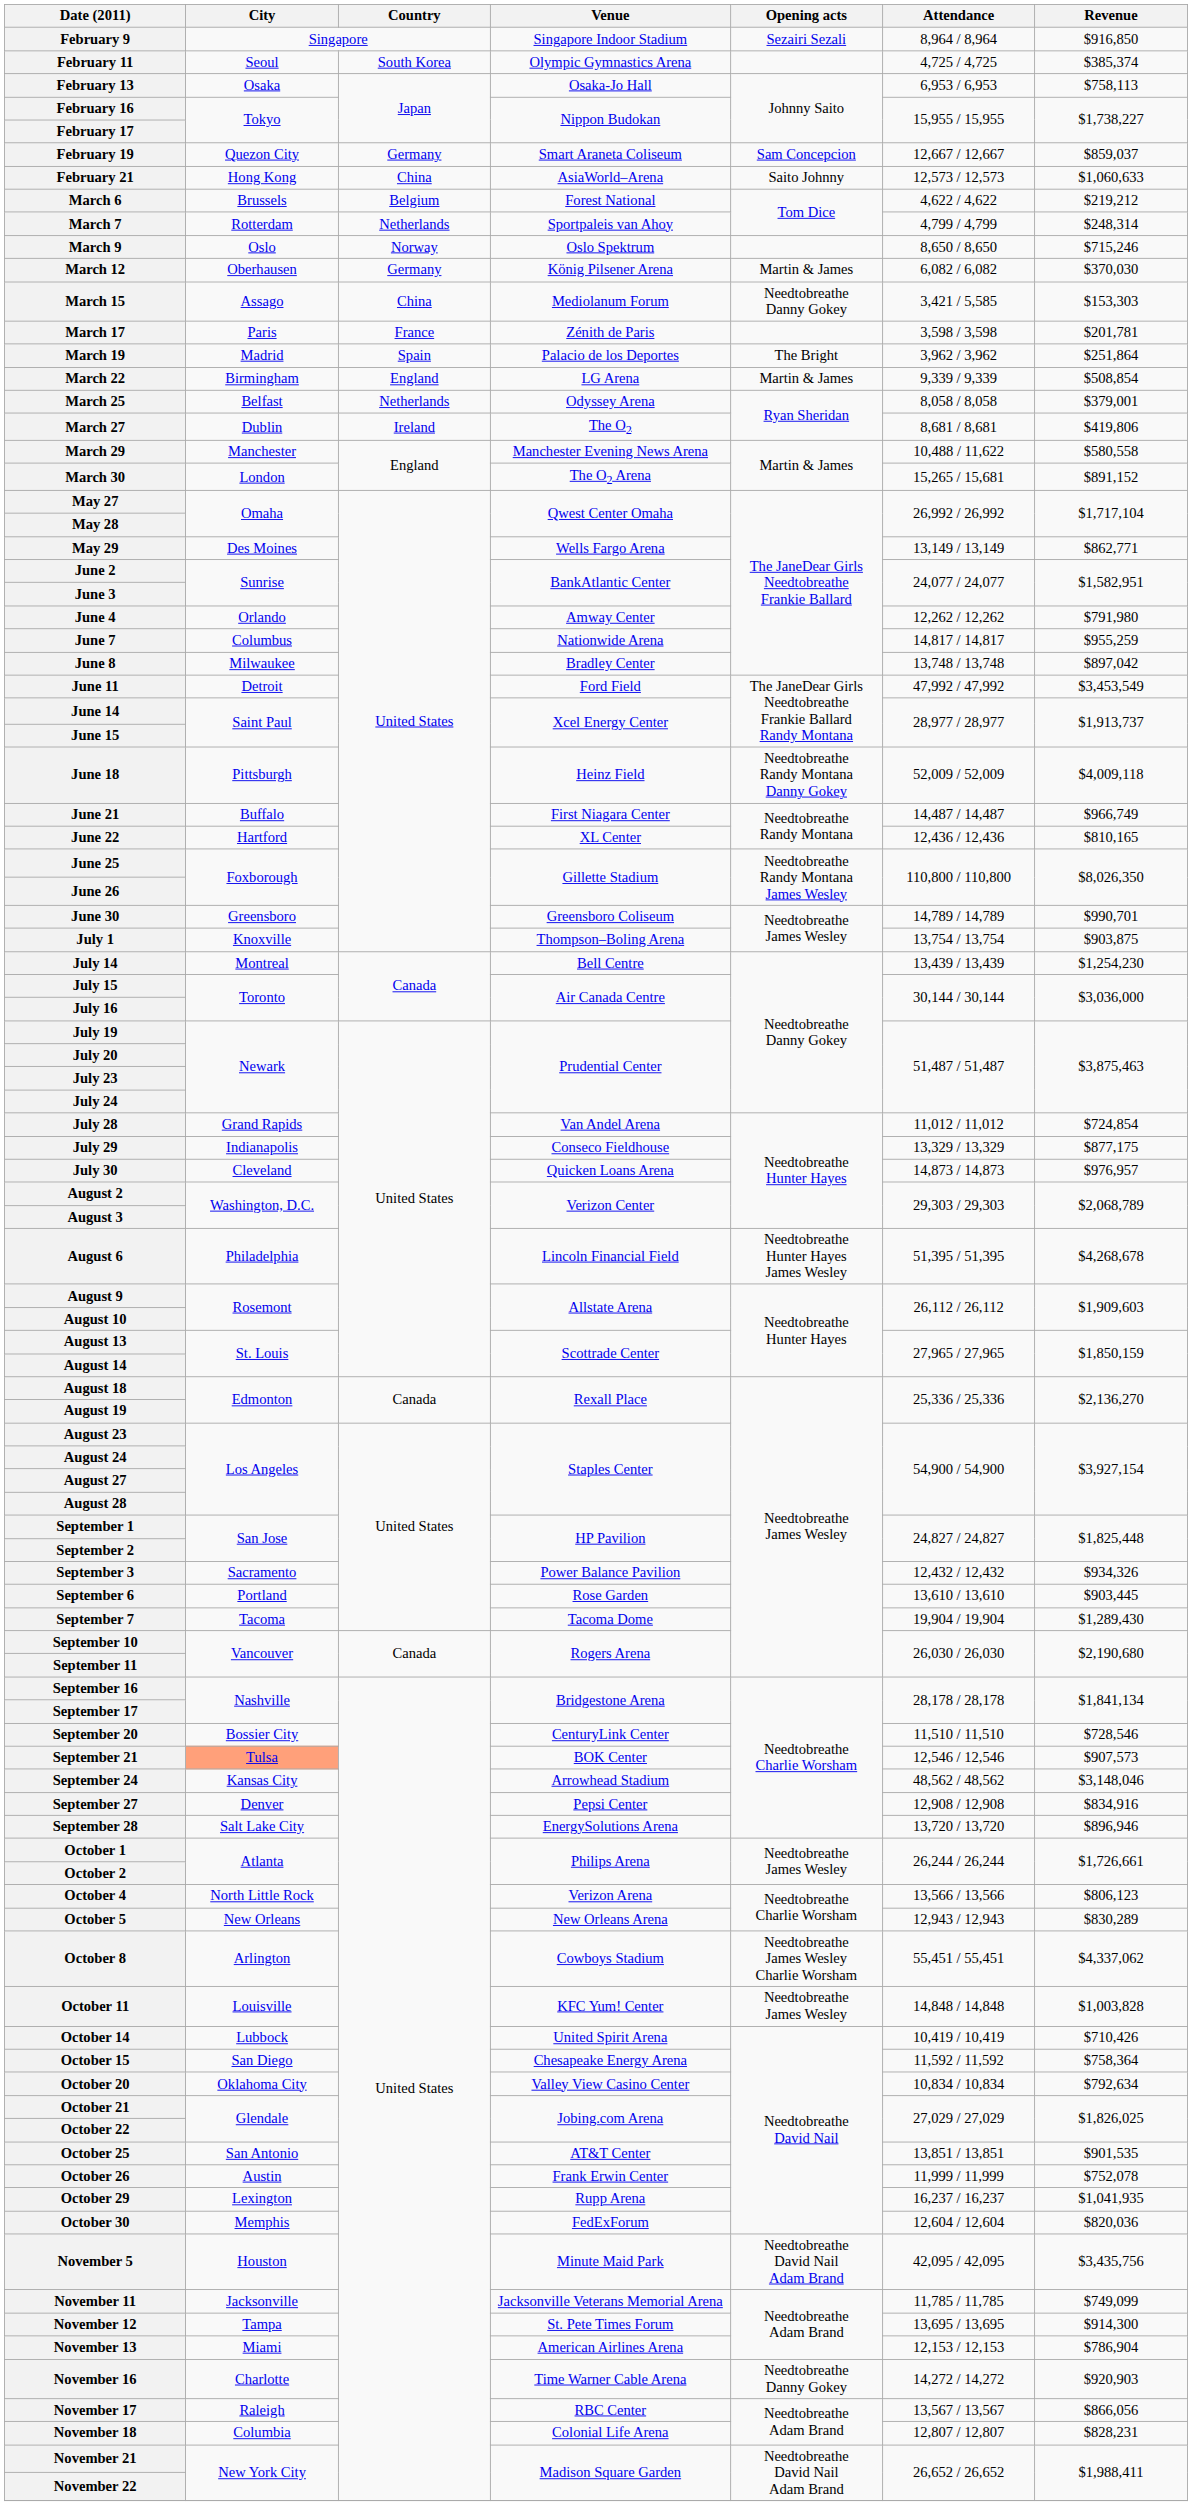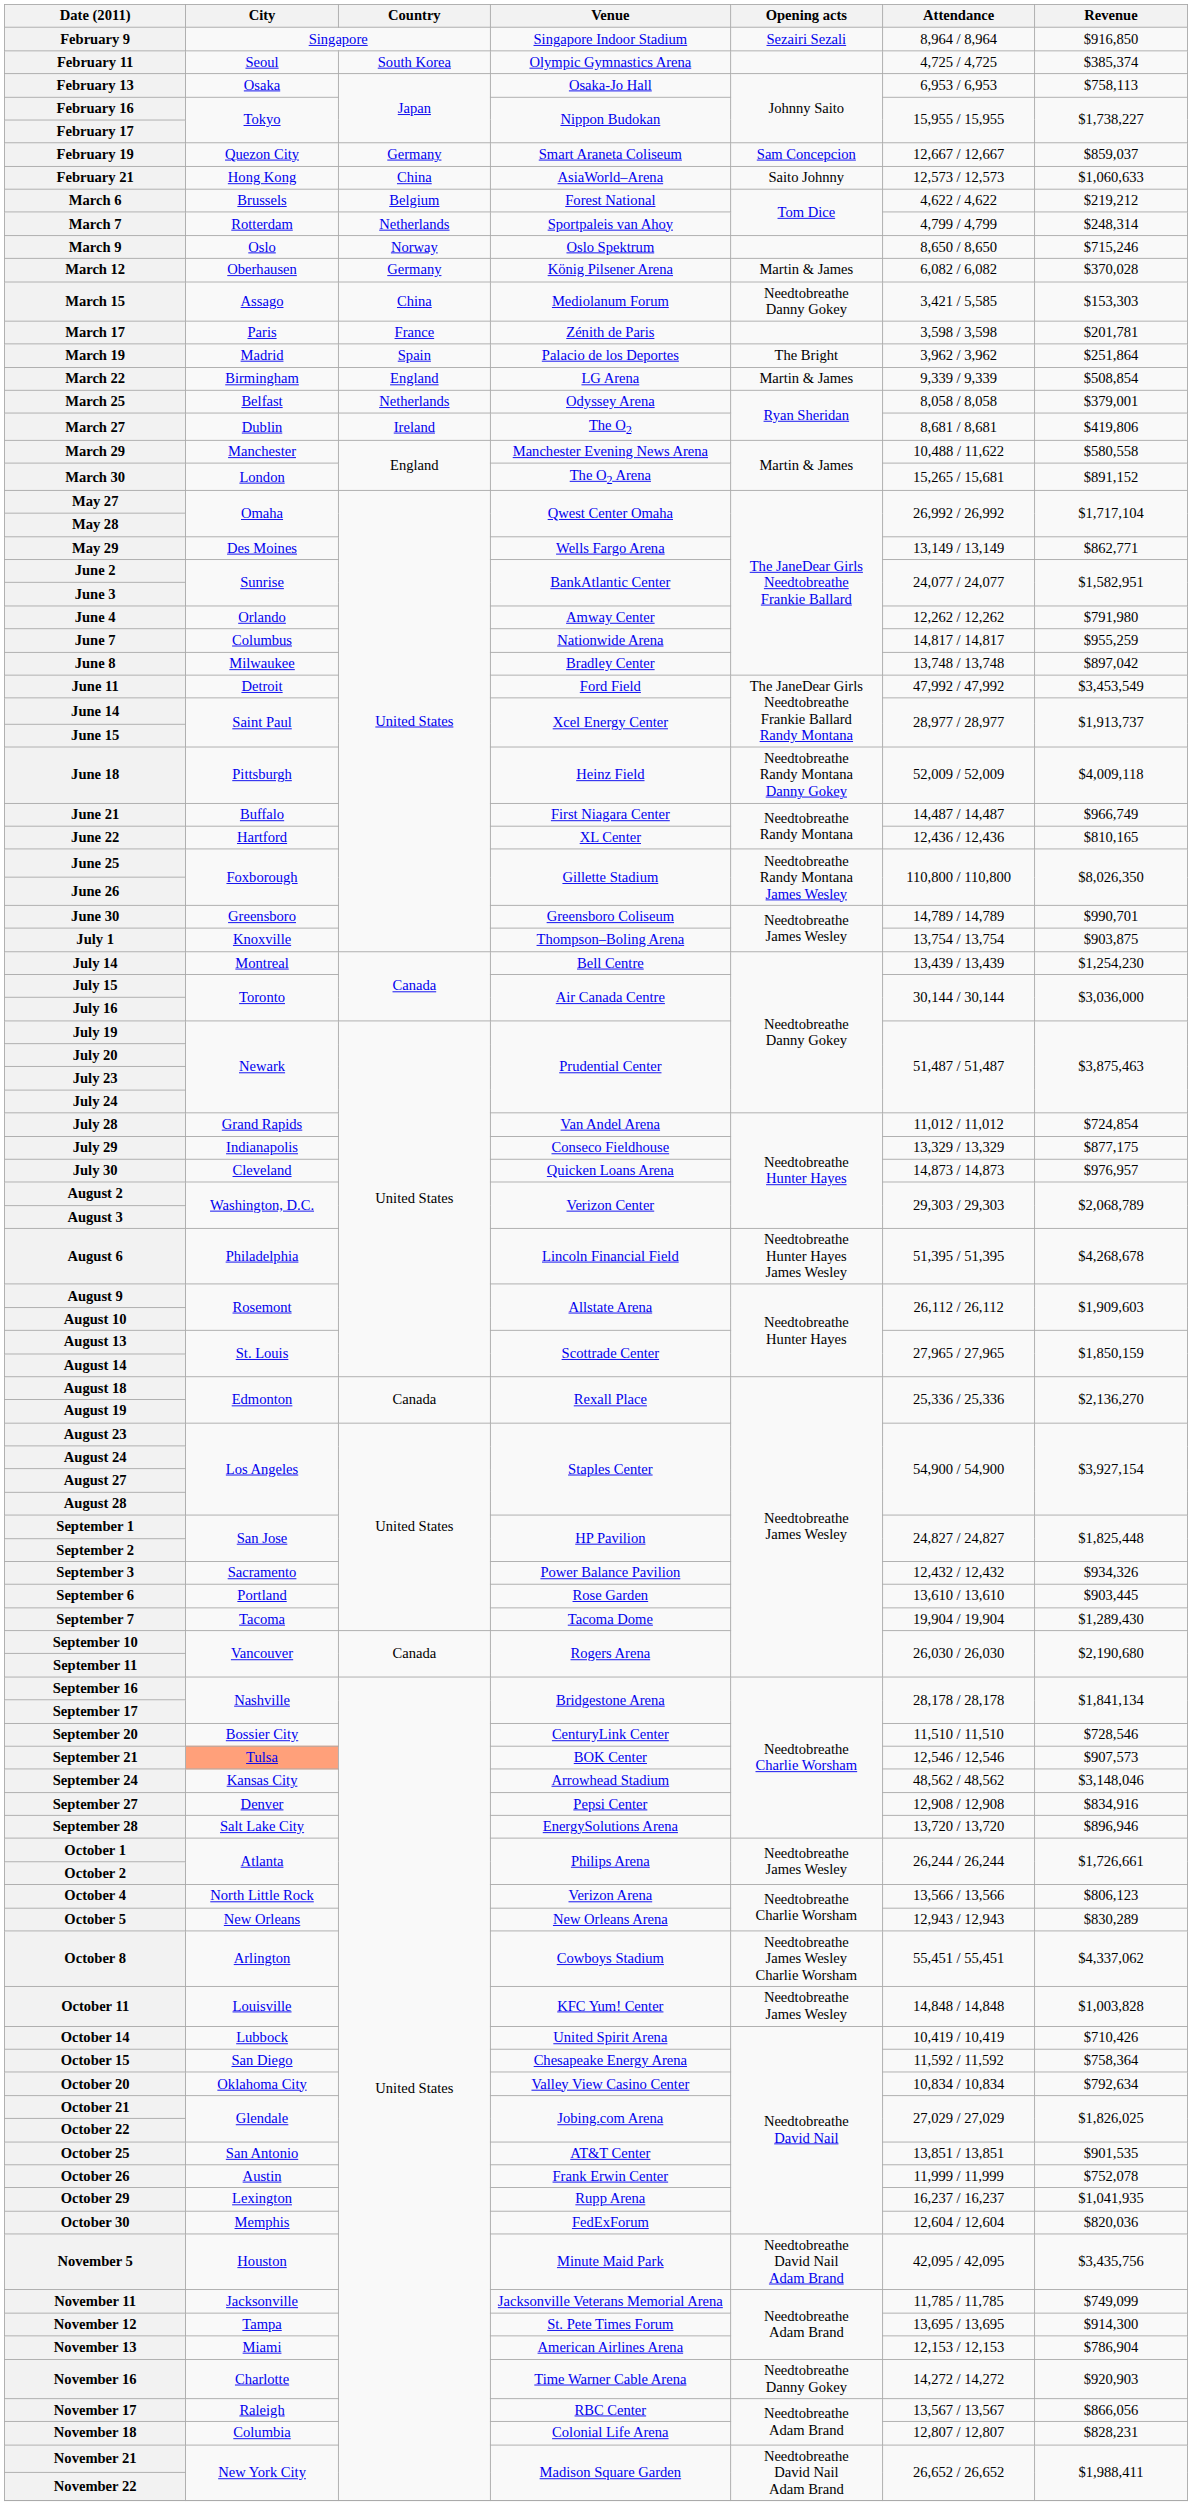March 12 | Revenue: $370,030 -> $370,028
